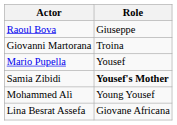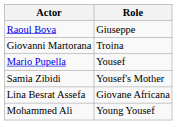Samia Zibidi | Role: bold -> normal
rows swapped: Lina Besrat Assefa <-> Mohammed Alì
